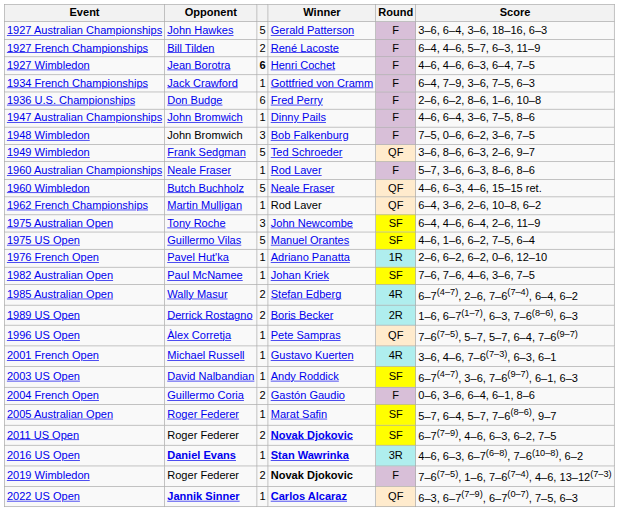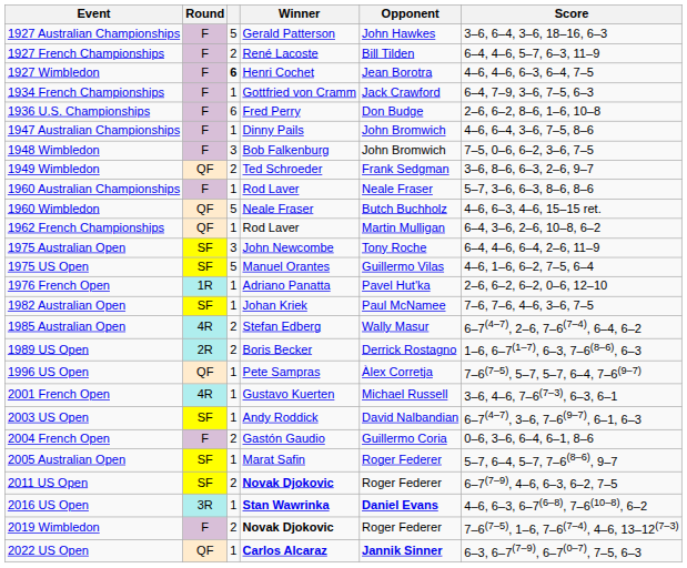columns swapped: Round <-> Opponent
1949 Wimbledon | column 3: 5 -> 2
